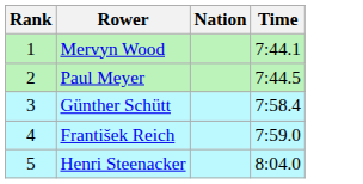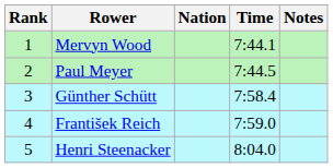+ column: Notes
